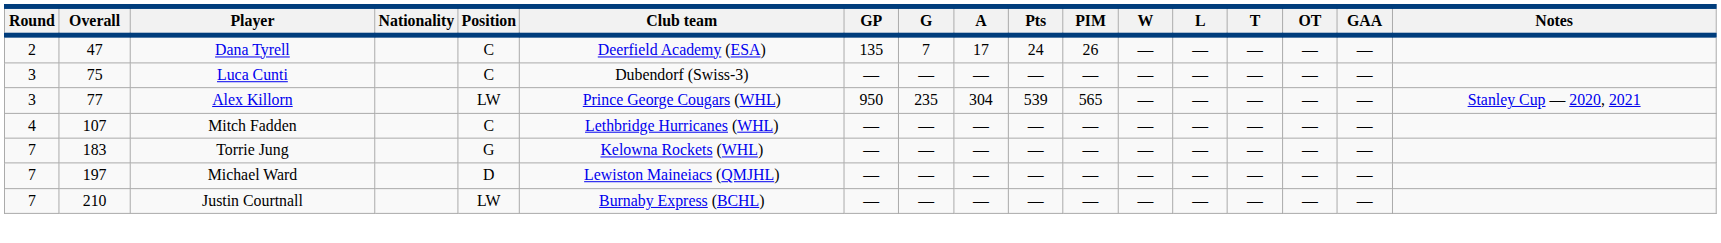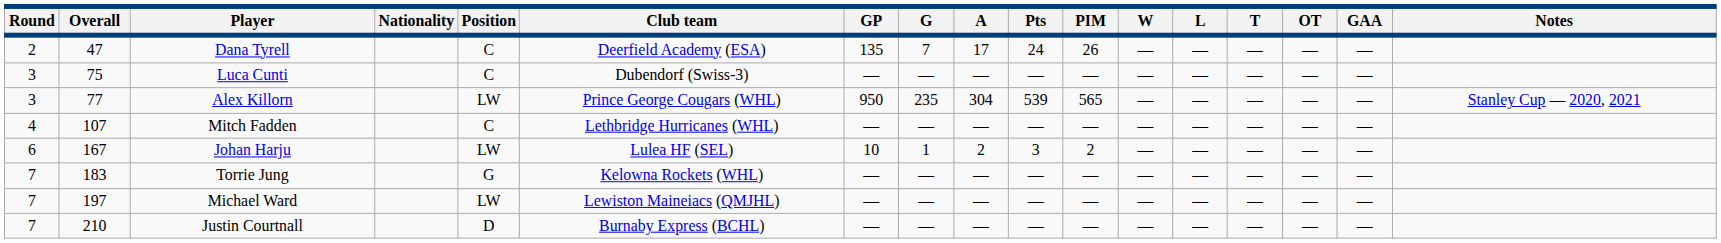+ row: 6 | 167 | Johan Harju | LW | Lulea HF (SEL) | 10 | 1 | 2 | 3 | 2 | — | — | — | — | —
Michael Ward | Position: D -> LW
Justin Courtnall | Position: LW -> D
